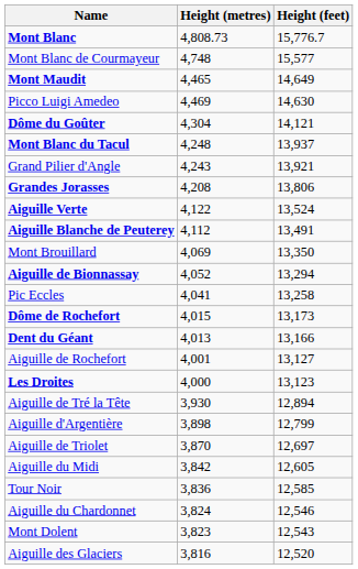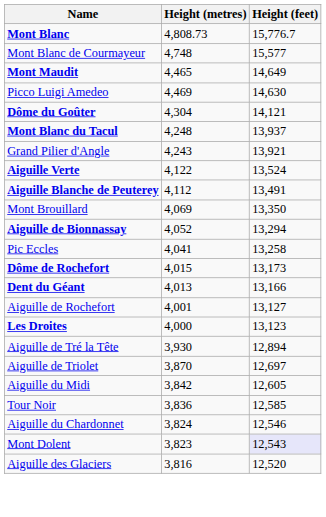- row: Grandes Jorasses | 4,208 | 13,806
- row: Aiguille d'Argentière | 3,898 | 12,799
Mont Dolent | Height (feet): no background -> lavender background
